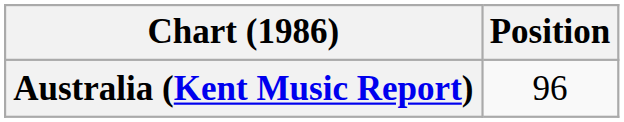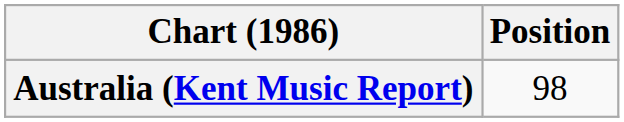Australia (Kent Music Report) | Position: 96 -> 98
